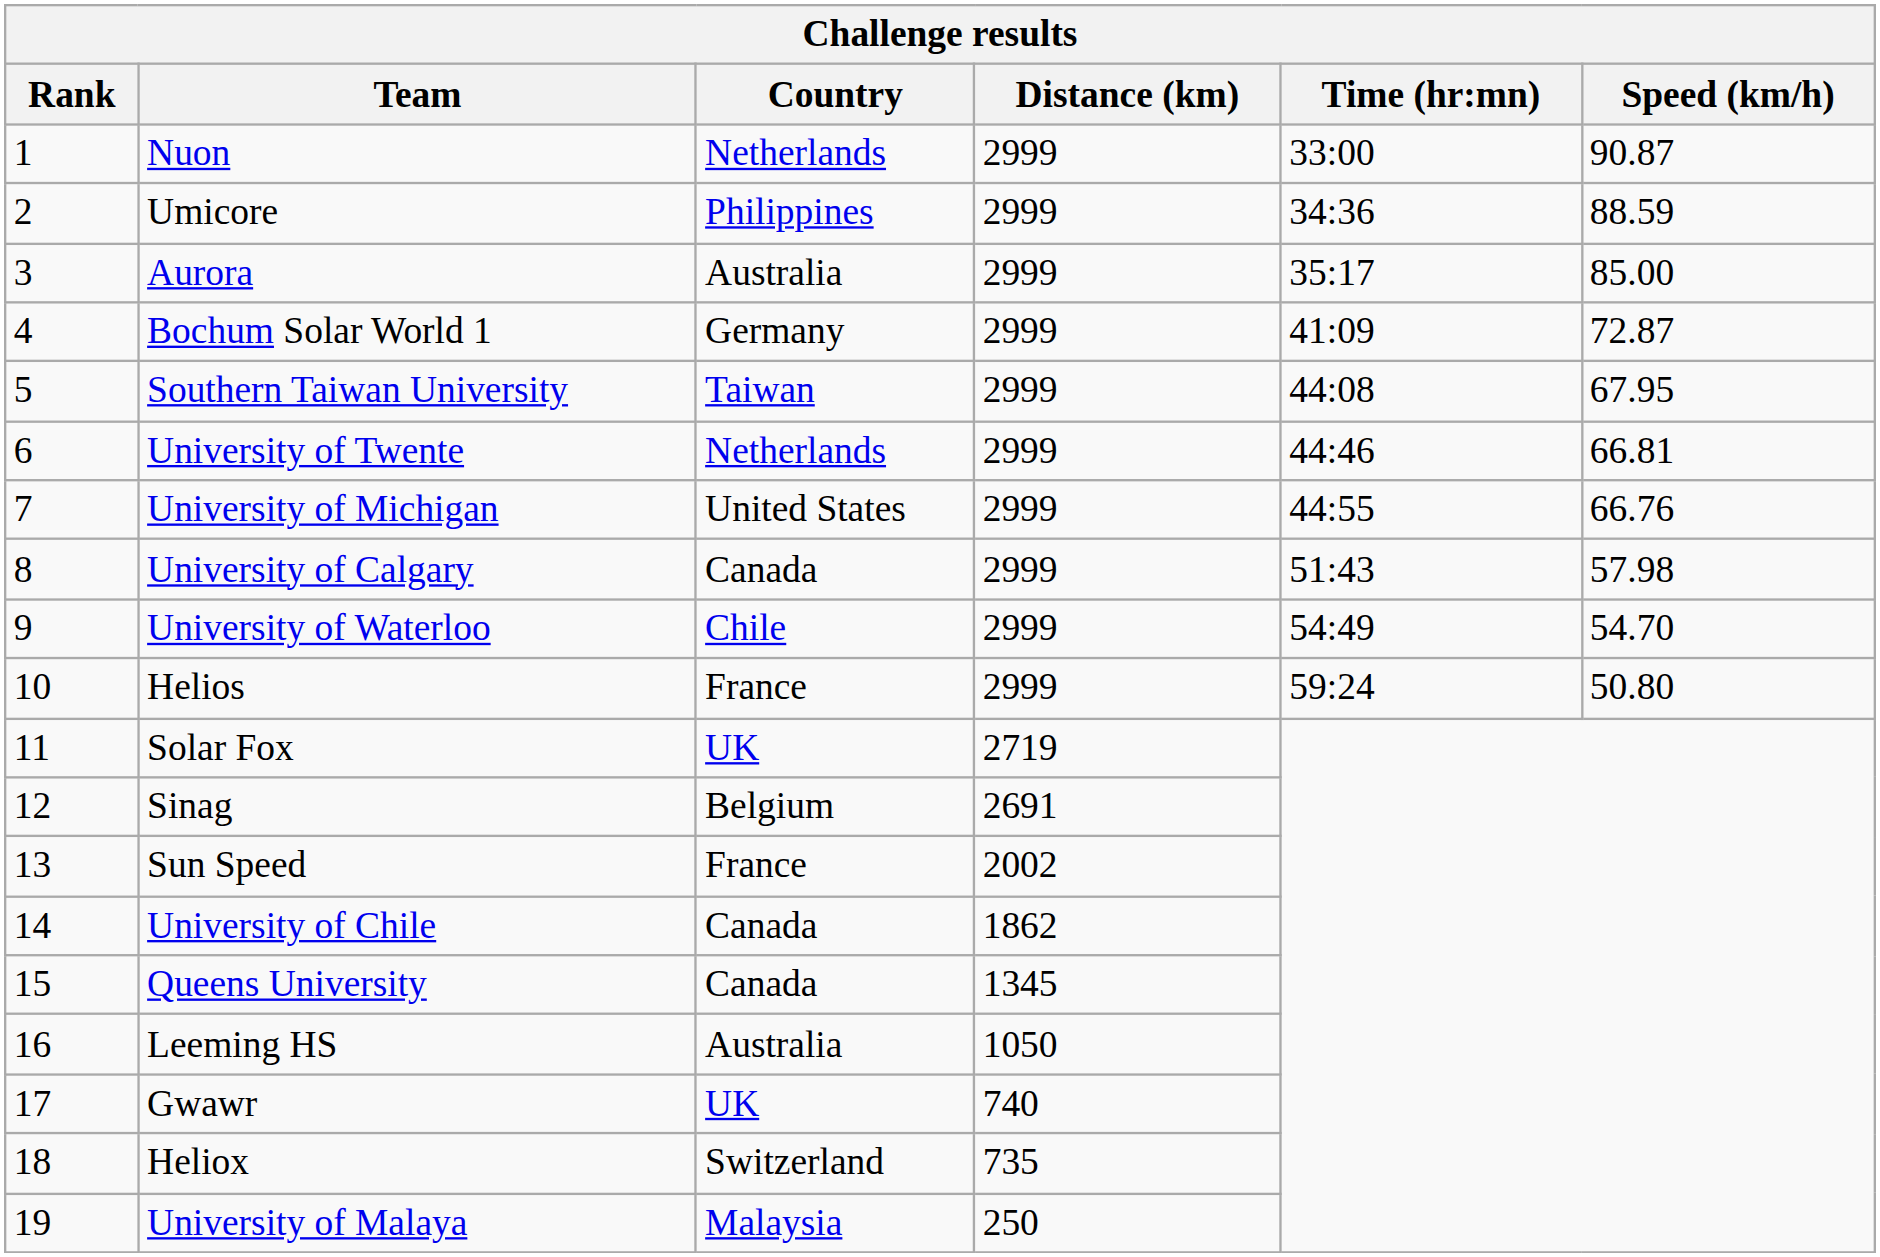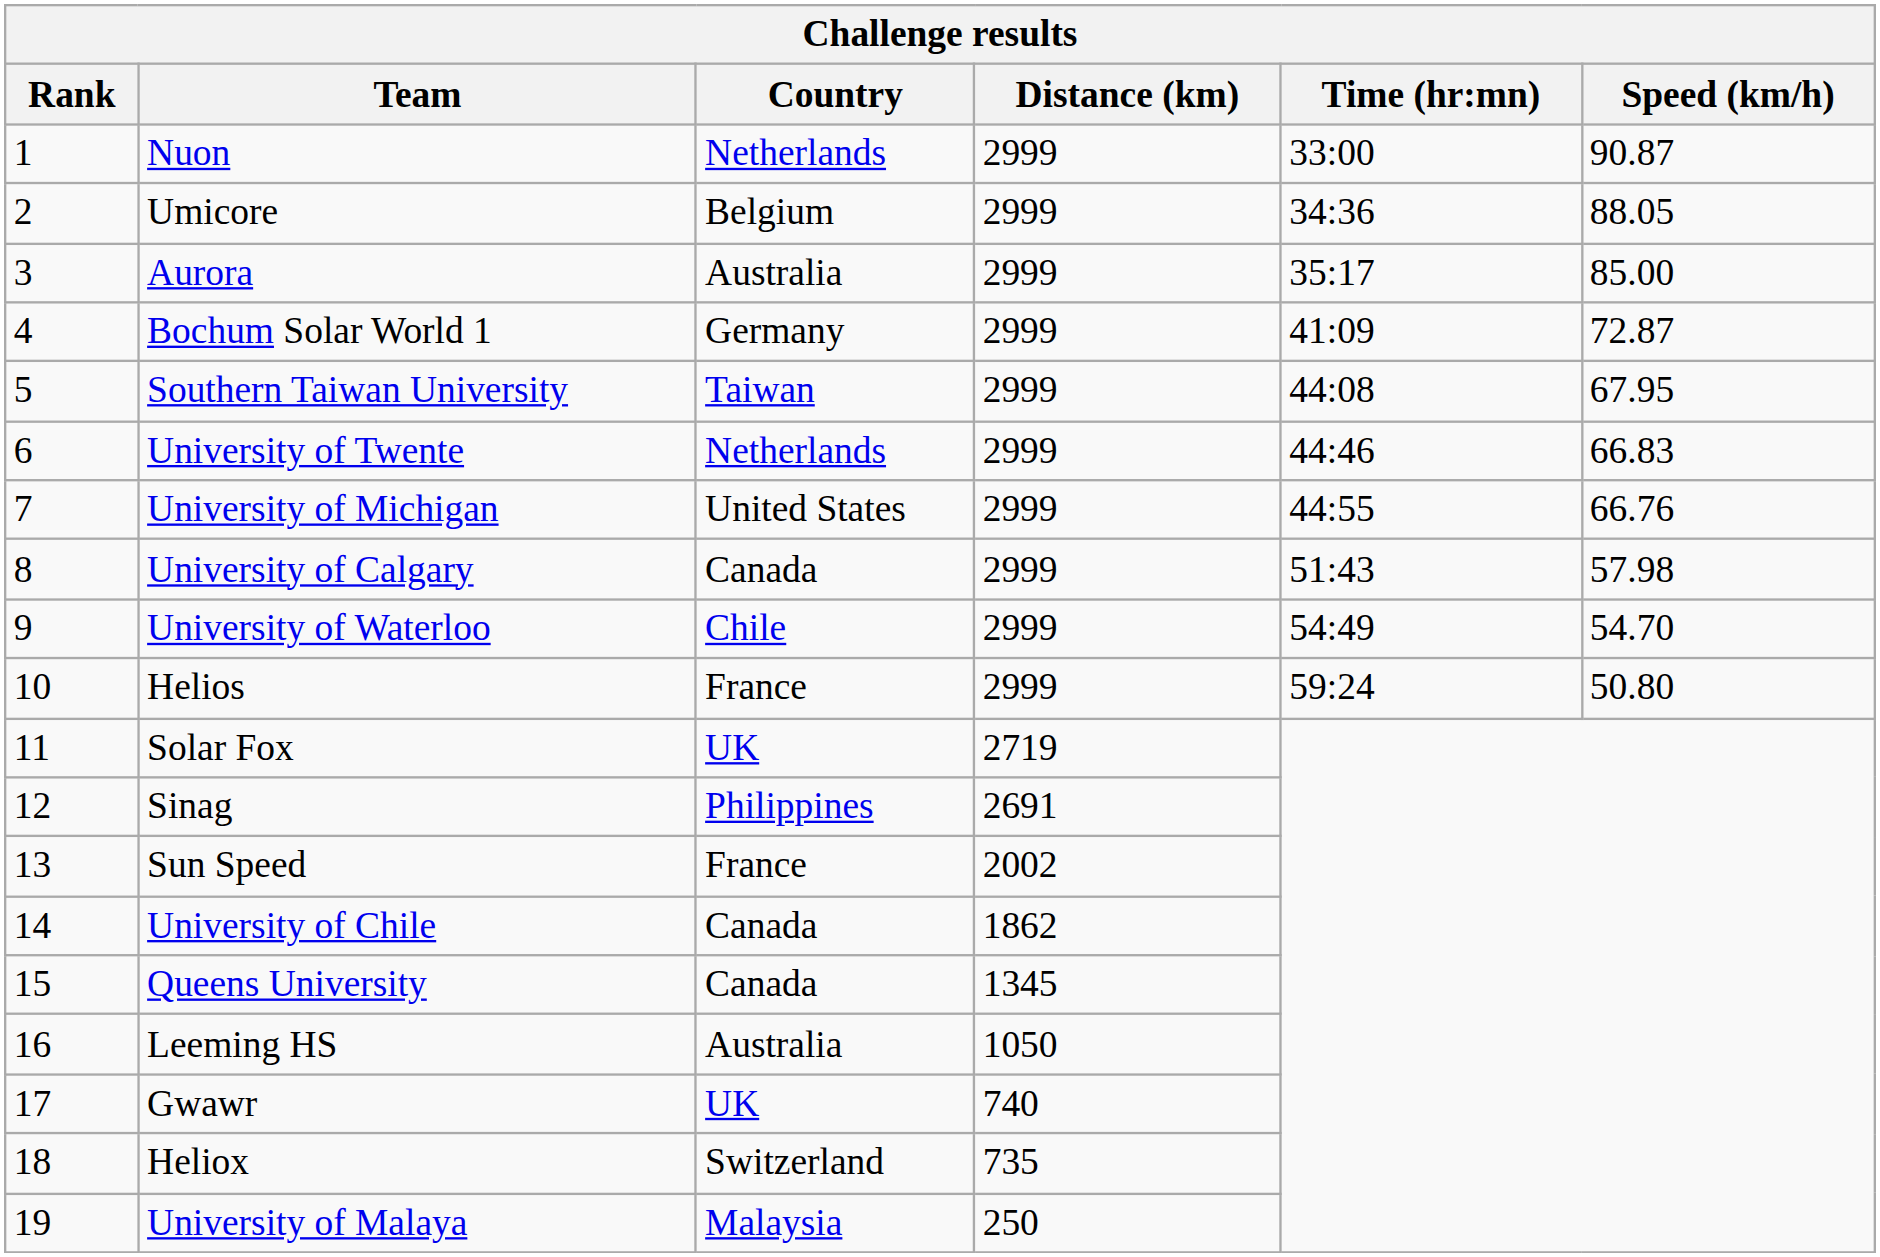Umicore | Country: Philippines -> Belgium
Umicore | Speed (km/h): 88.59 -> 88.05
University of Twente | Speed (km/h): 66.81 -> 66.83
Sinag | Country: Belgium -> Philippines
